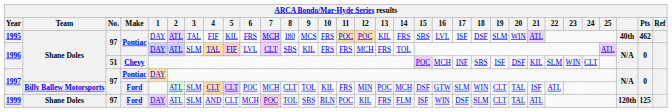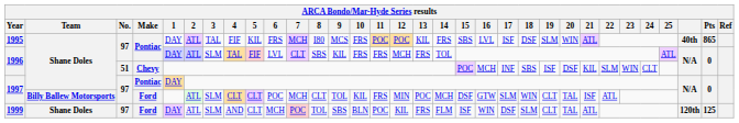1995 | Pts: 462 -> 865
